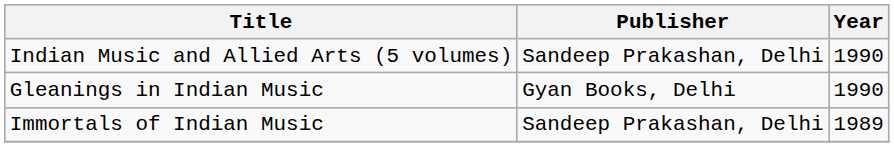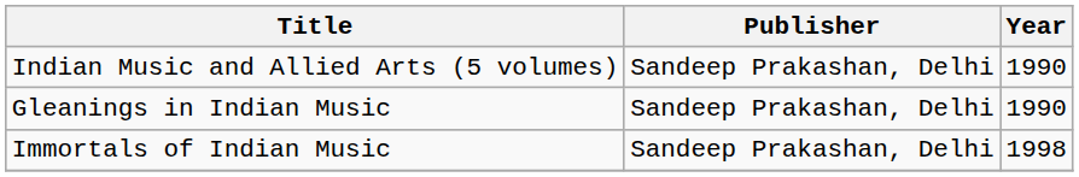Gleanings in Indian Music | Publisher: Gyan Books, Delhi -> Sandeep Prakashan, Delhi
Immortals of Indian Music | Year: 1989 -> 1998
